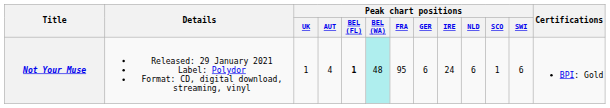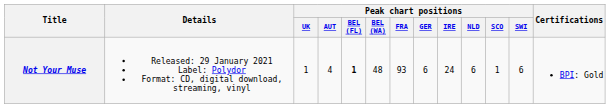Not Your Muse | Peak chart positions / BEL (WA): paleturquoise background -> no background
Not Your Muse | Peak chart positions / FRA: 95 -> 93
